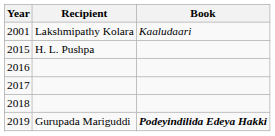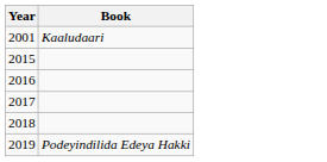- column: Recipient | Lakshmipathy Kolara | H. L. Pushpa | Gurupada Mariguddi
2019 | Book: bold -> normal
